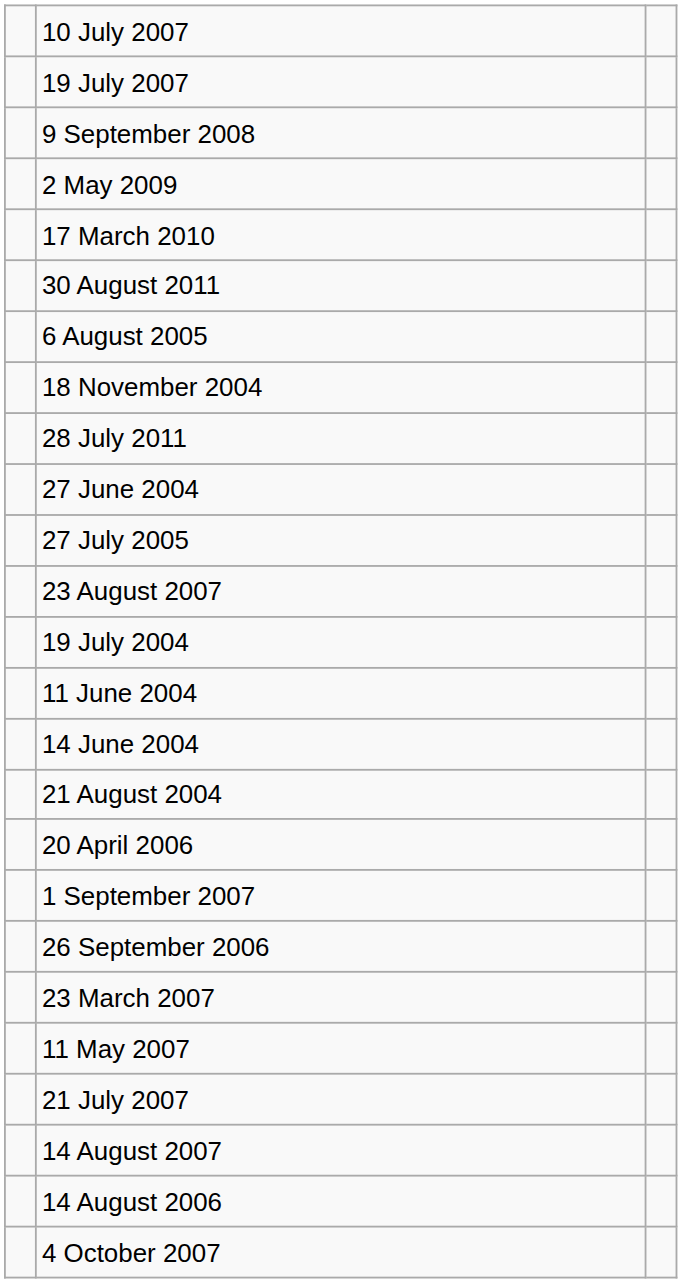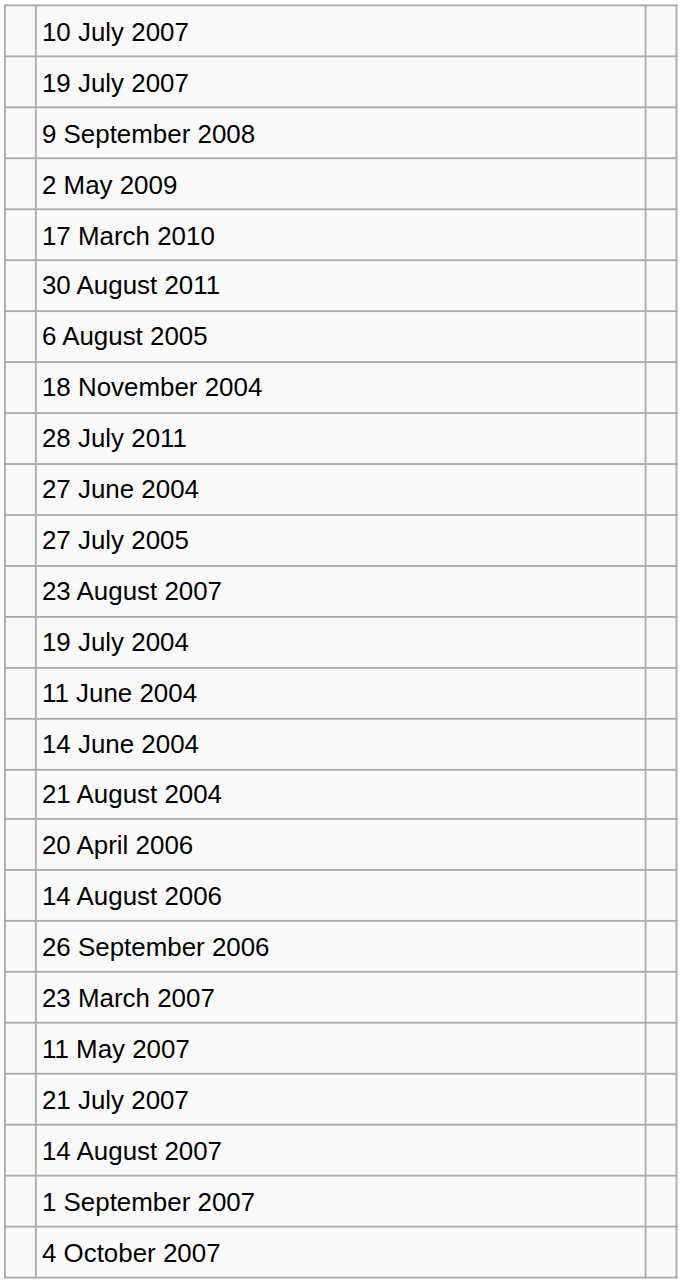rows swapped: 14 August 2006 <-> 1 September 2007
